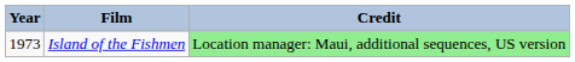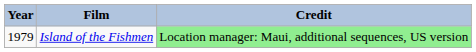Island of the Fishmen | Year: 1973 -> 1979
